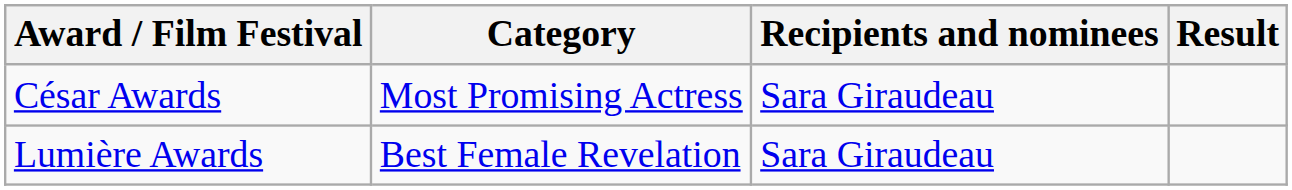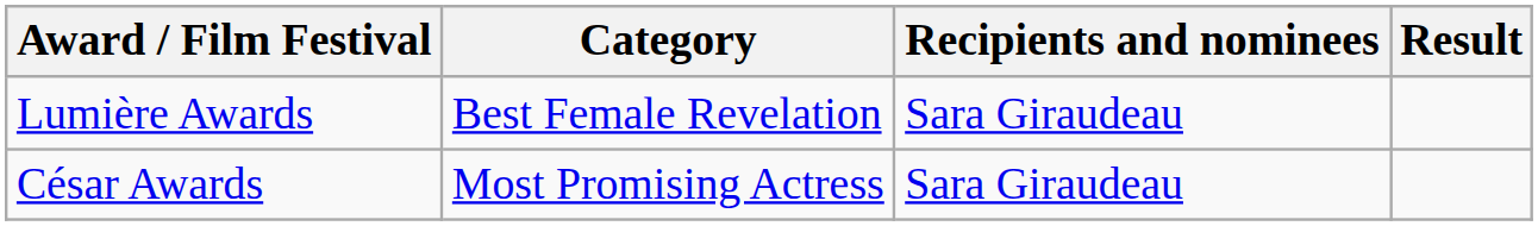rows swapped: César Awards <-> Lumière Awards
